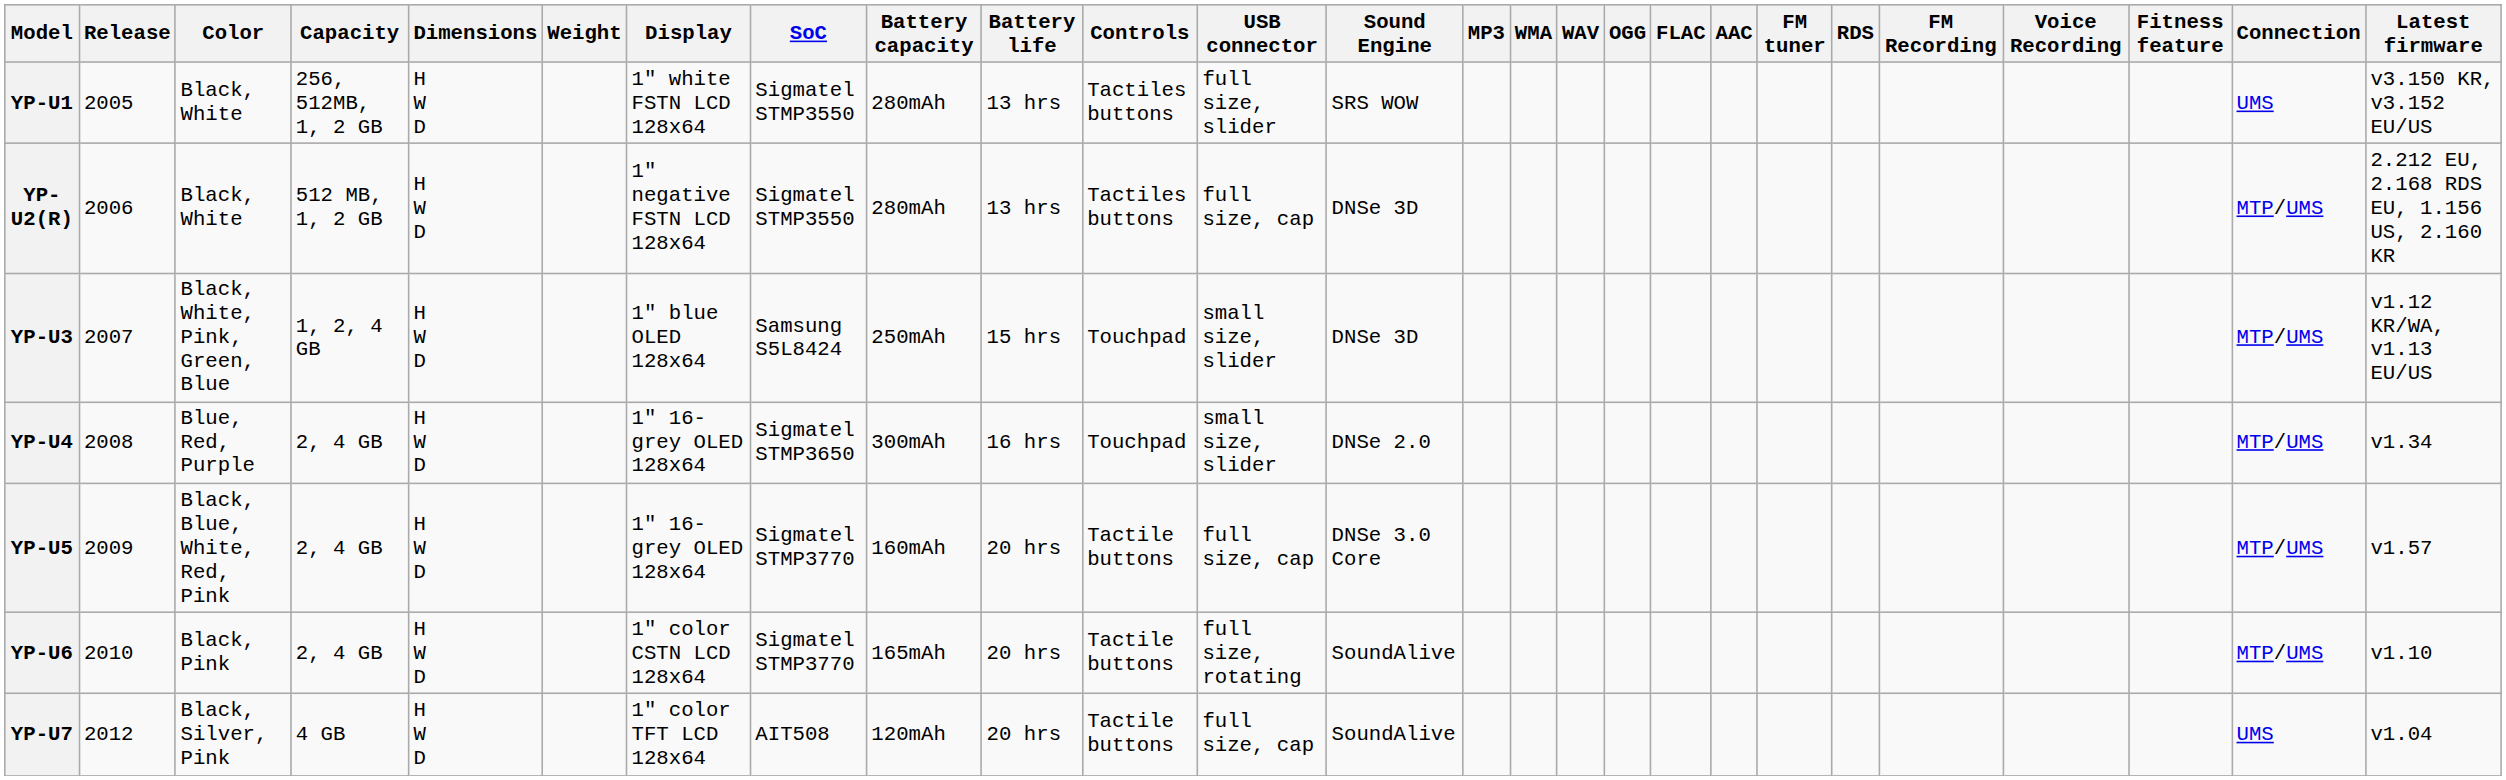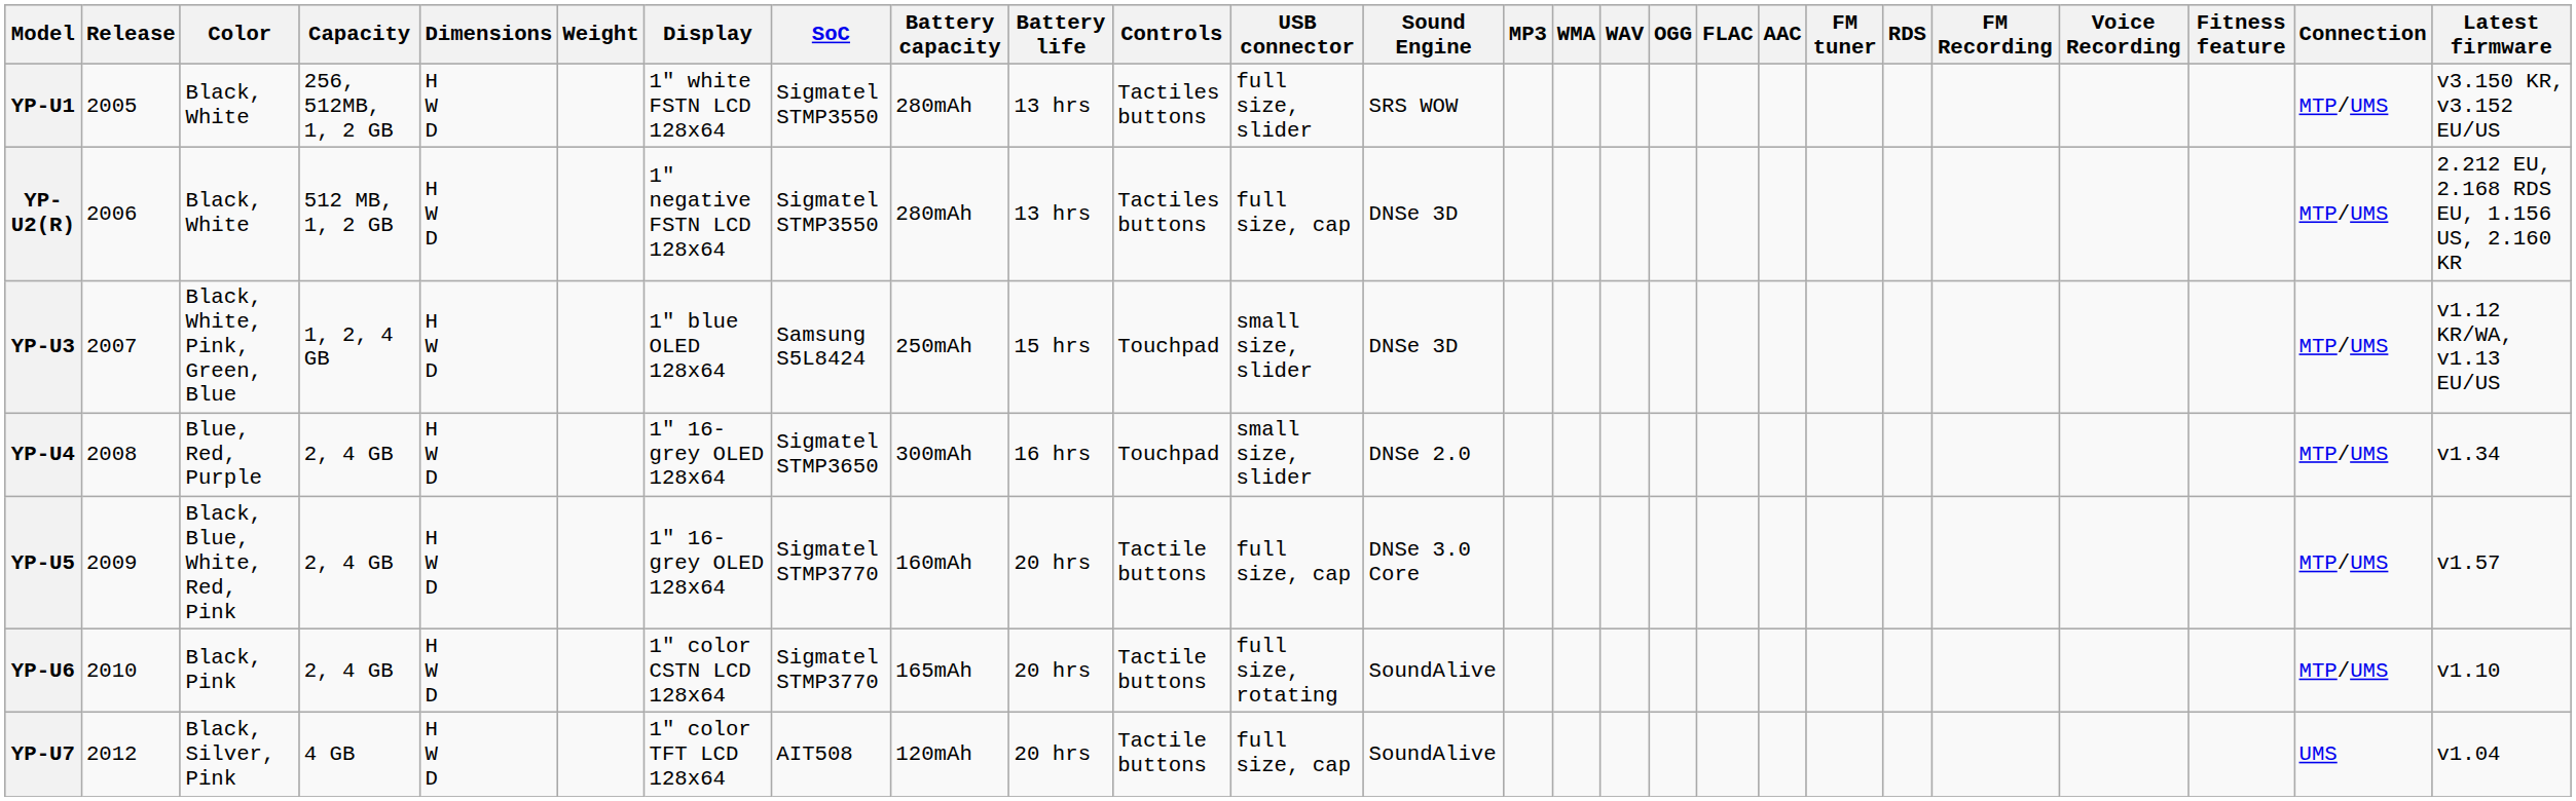YP-U1 | Connection: UMS -> MTP/UMS
